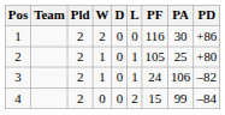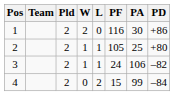- column: D | 0 | 0 | 0 | 0
